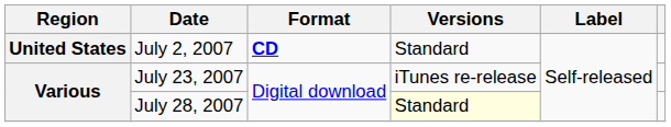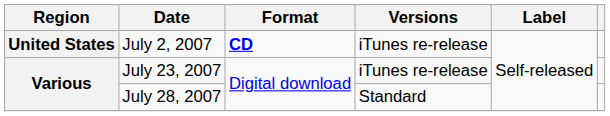July 2, 2007 | Versions: Standard -> iTunes re-release
July 28, 2007 | Versions: lightyellow background -> no background
